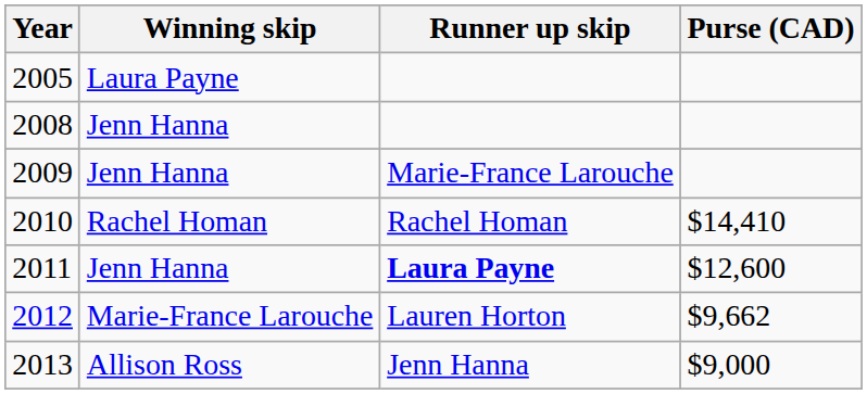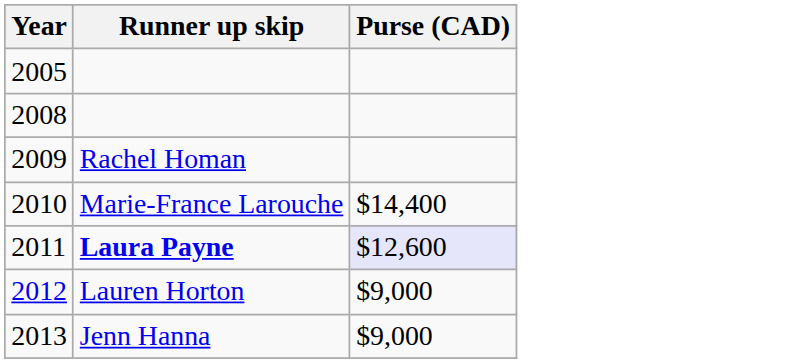- column: Winning skip | Laura Payne | Jenn Hanna | Jenn Hanna | Rachel Homan | Jenn Hanna | Marie-France Larouche | Allison Ross
2009 | Runner up skip: Marie-France Larouche -> Rachel Homan
2010 | Runner up skip: Rachel Homan -> Marie-France Larouche
2010 | Purse (CAD): $14,410 -> $14,400
2011 | Purse (CAD): no background -> lavender background
2012 | Purse (CAD): $9,662 -> $9,000
